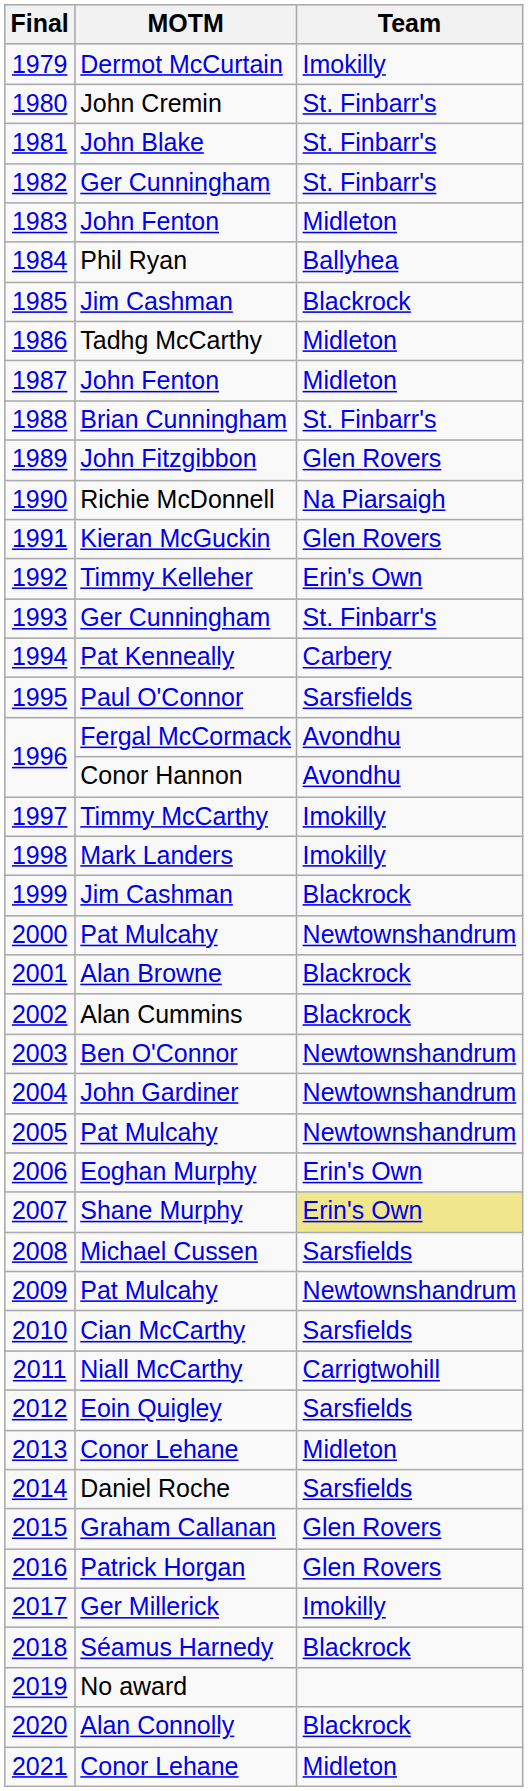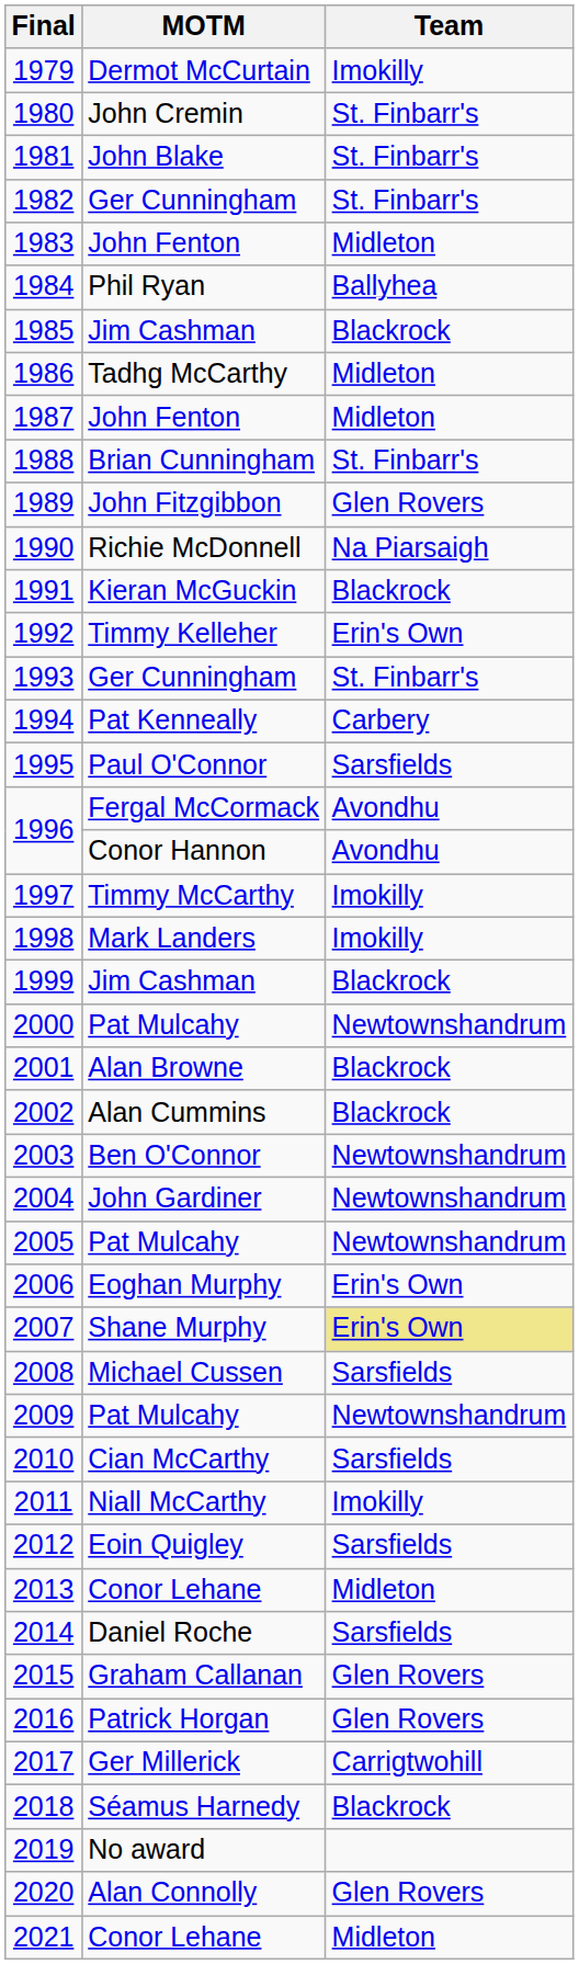1991 | Team: Glen Rovers -> Blackrock
2011 | Team: Carrigtwohill -> Imokilly
2017 | Team: Imokilly -> Carrigtwohill
2020 | Team: Blackrock -> Glen Rovers
